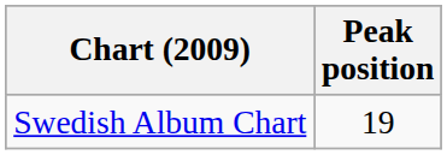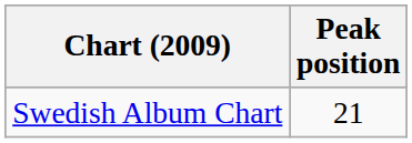Swedish Album Chart | Peak position: 19 -> 21
